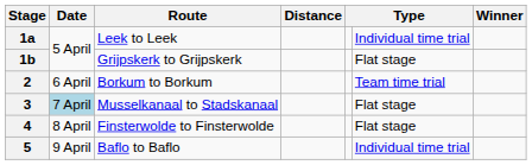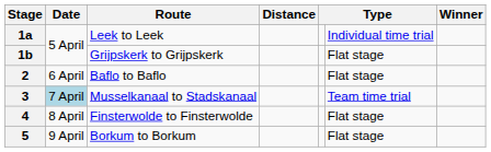2 | Route: Borkum to Borkum -> Baflo to Baflo
2 | column 6: Team time trial -> Flat stage
3 | column 6: Flat stage -> Team time trial
5 | Route: Baflo to Baflo -> Borkum to Borkum
5 | column 6: Individual time trial -> Flat stage
